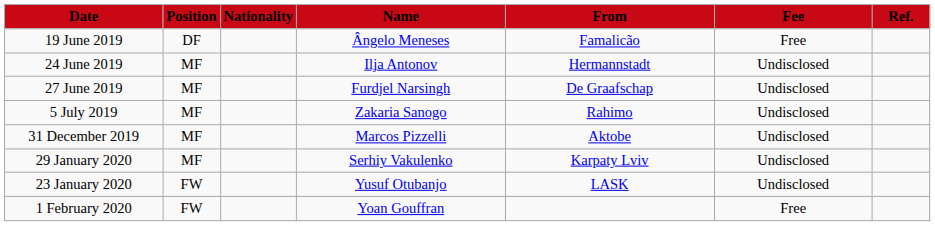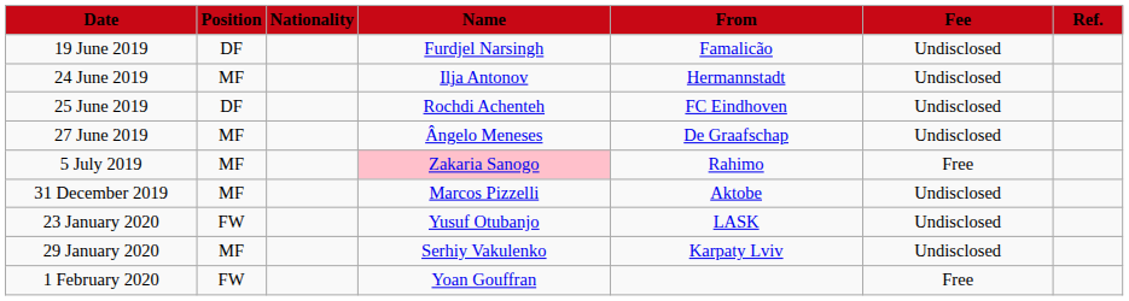19 June 2019 | Name: Ângelo Meneses -> Furdjel Narsingh
19 June 2019 | Fee: Free -> Undisclosed
+ row: 25 June 2019 | DF | Rochdi Achenteh | FC Eindhoven | Undisclosed
27 June 2019 | Name: Furdjel Narsingh -> Ângelo Meneses
5 July 2019 | Name: no background -> pink background
5 July 2019 | Fee: Undisclosed -> Free
rows swapped: 23 January 2020 <-> 29 January 2020
